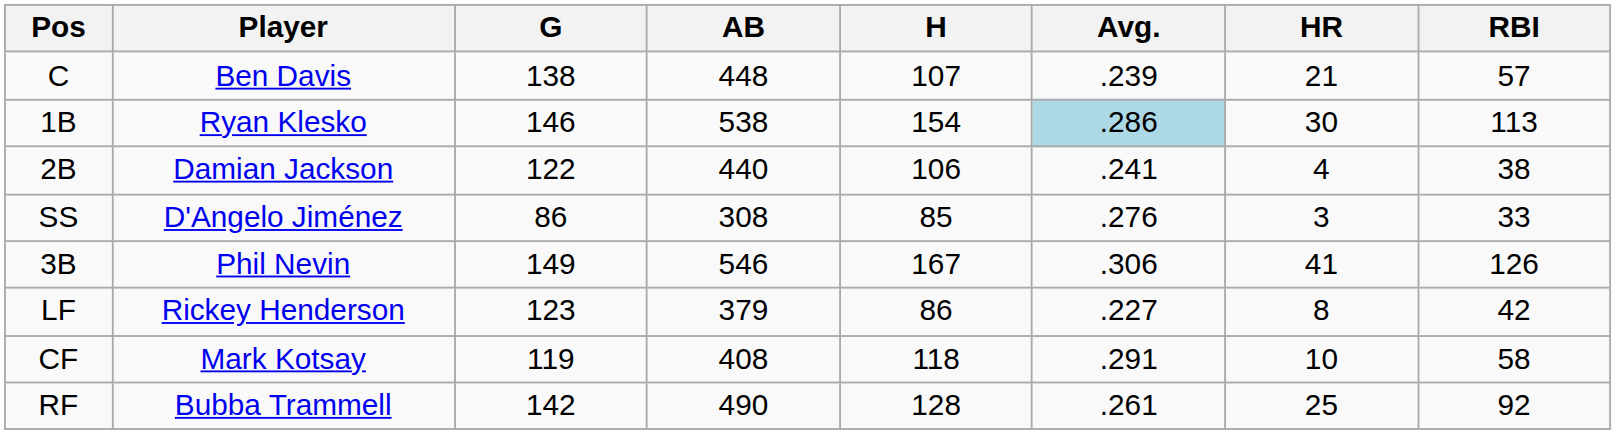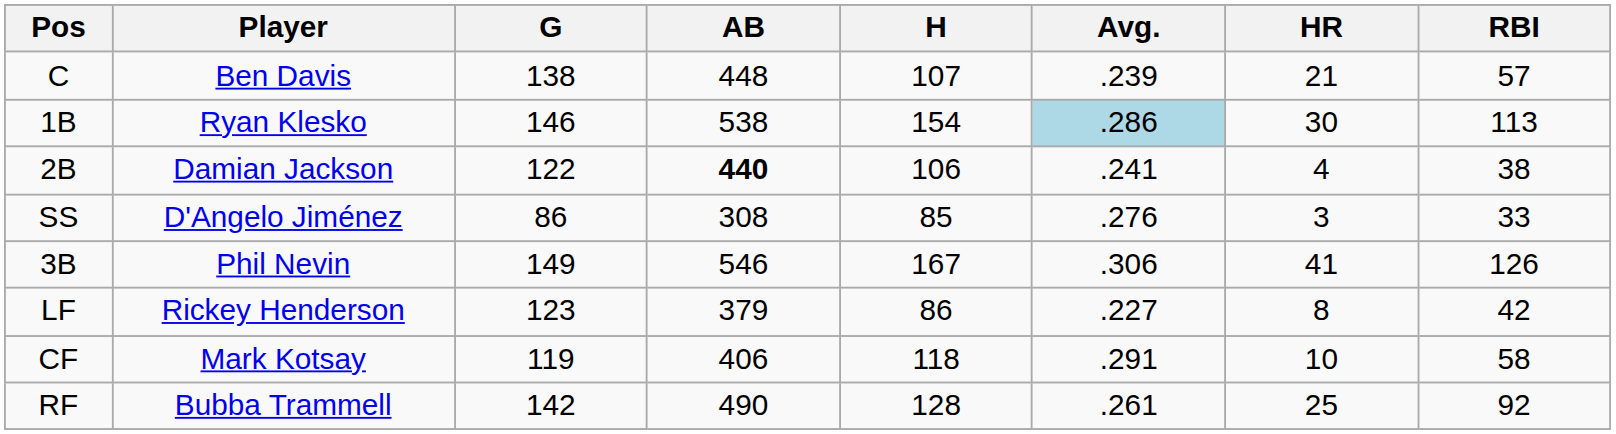2B | AB: normal -> bold
CF | AB: 408 -> 406
